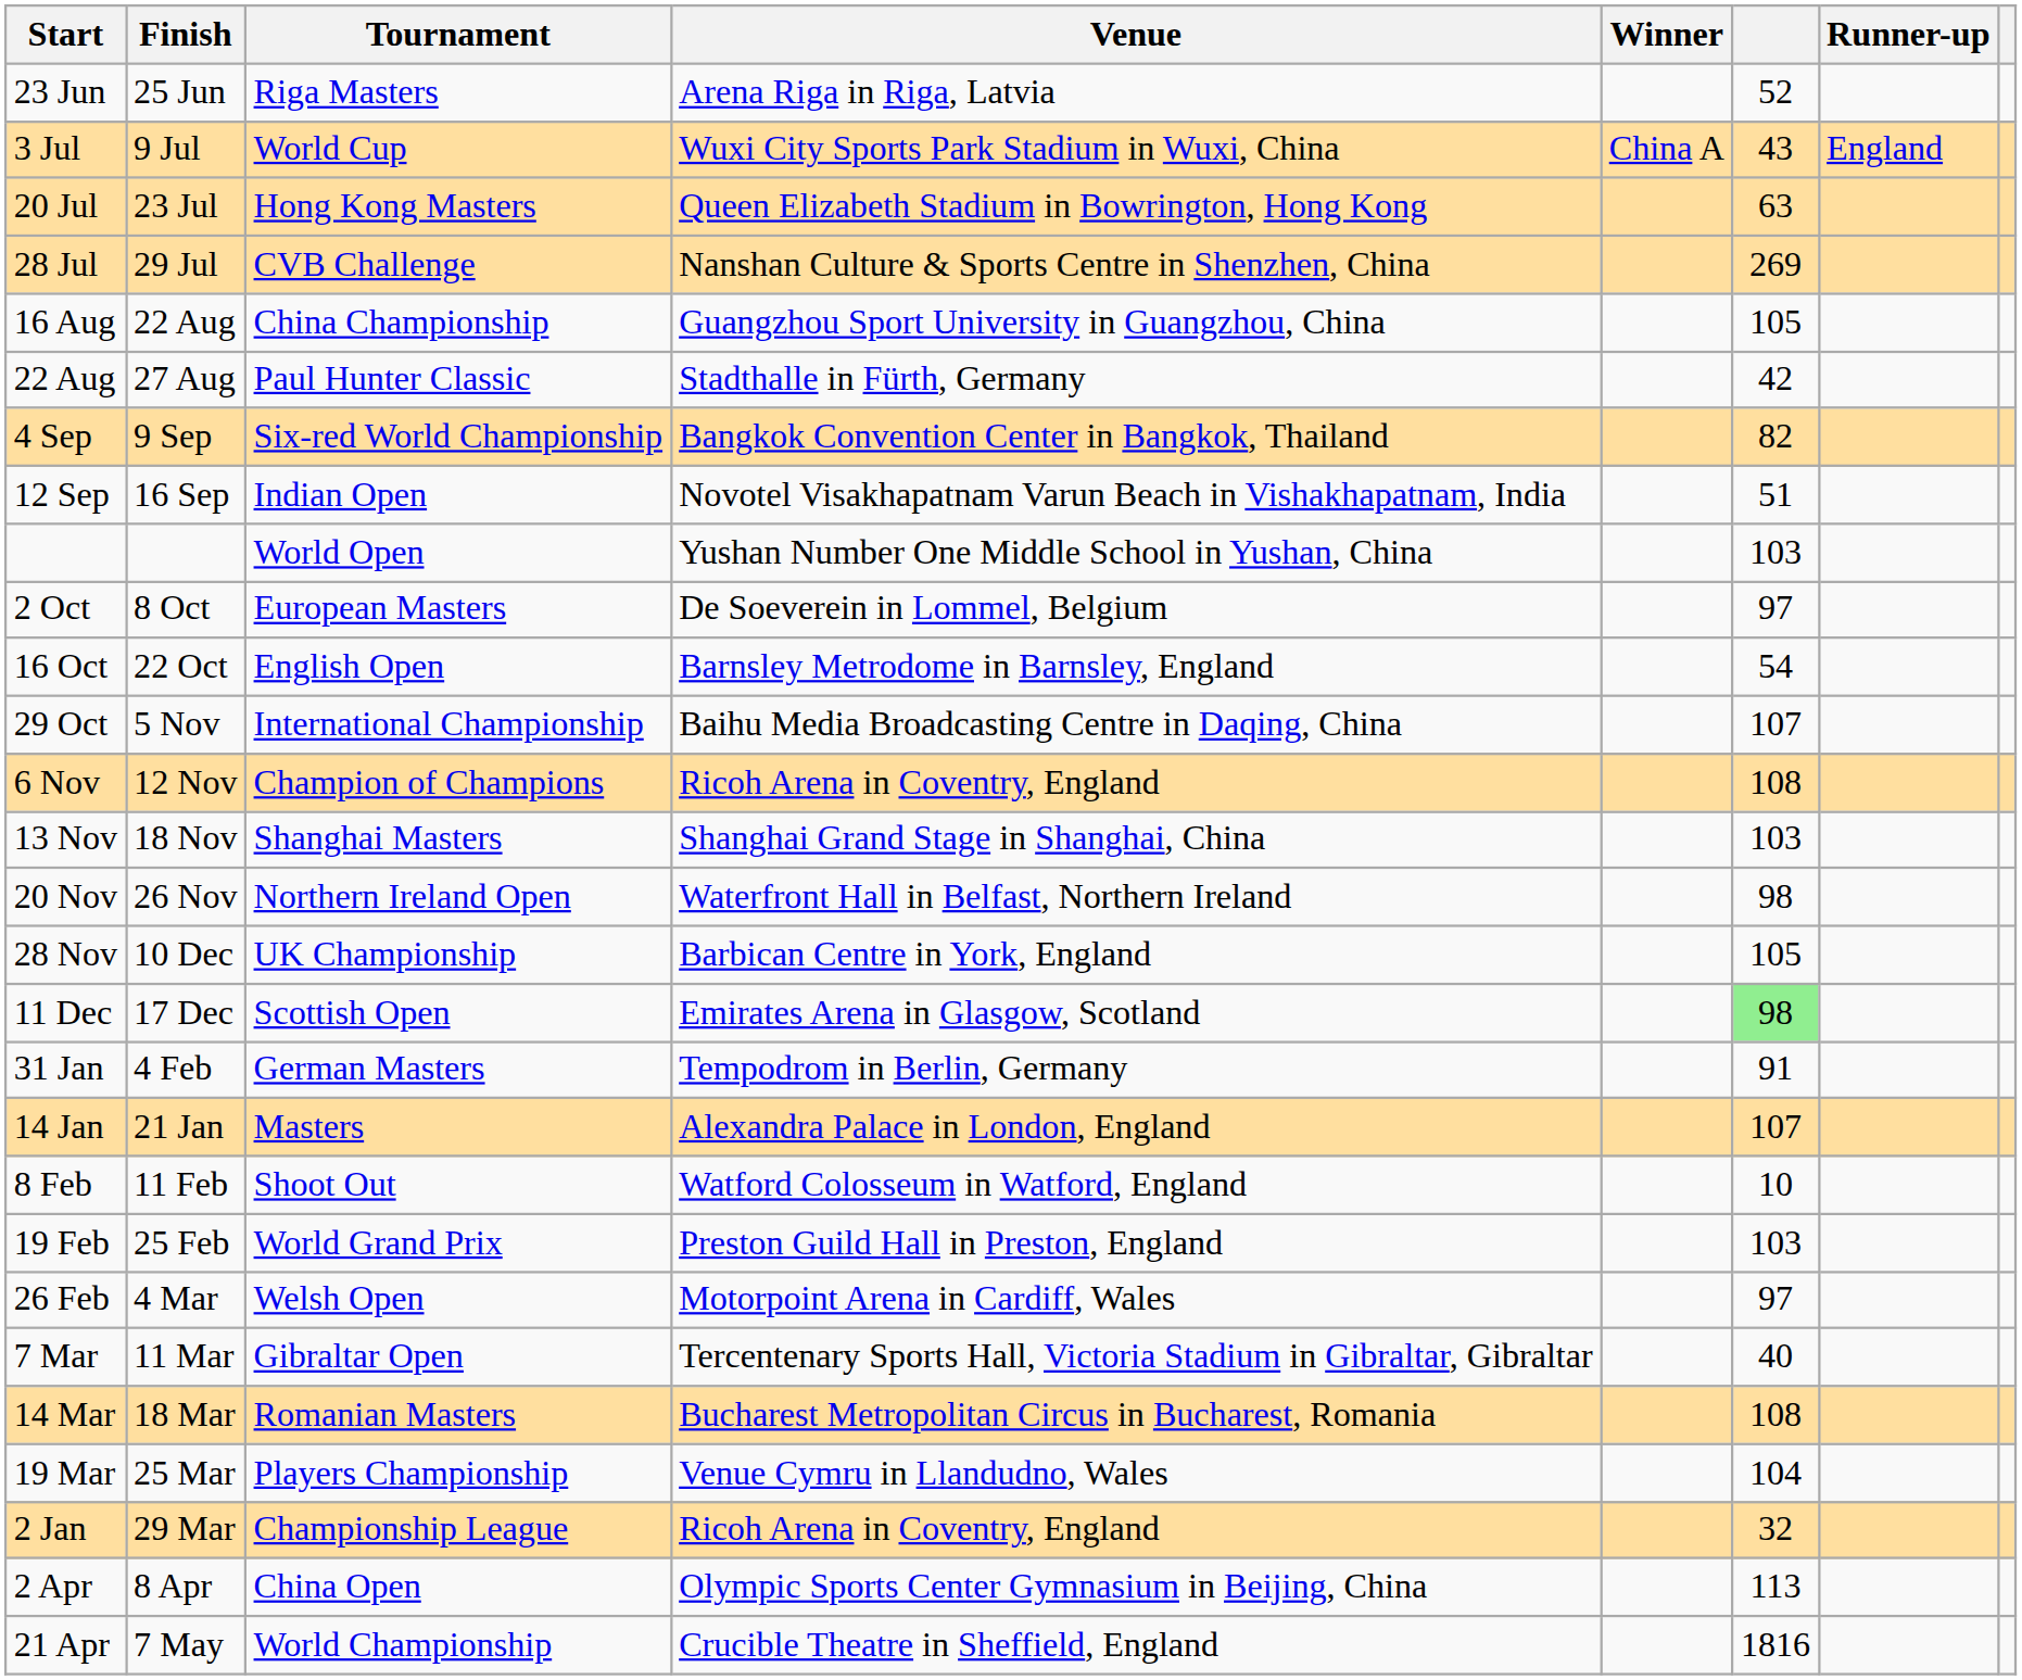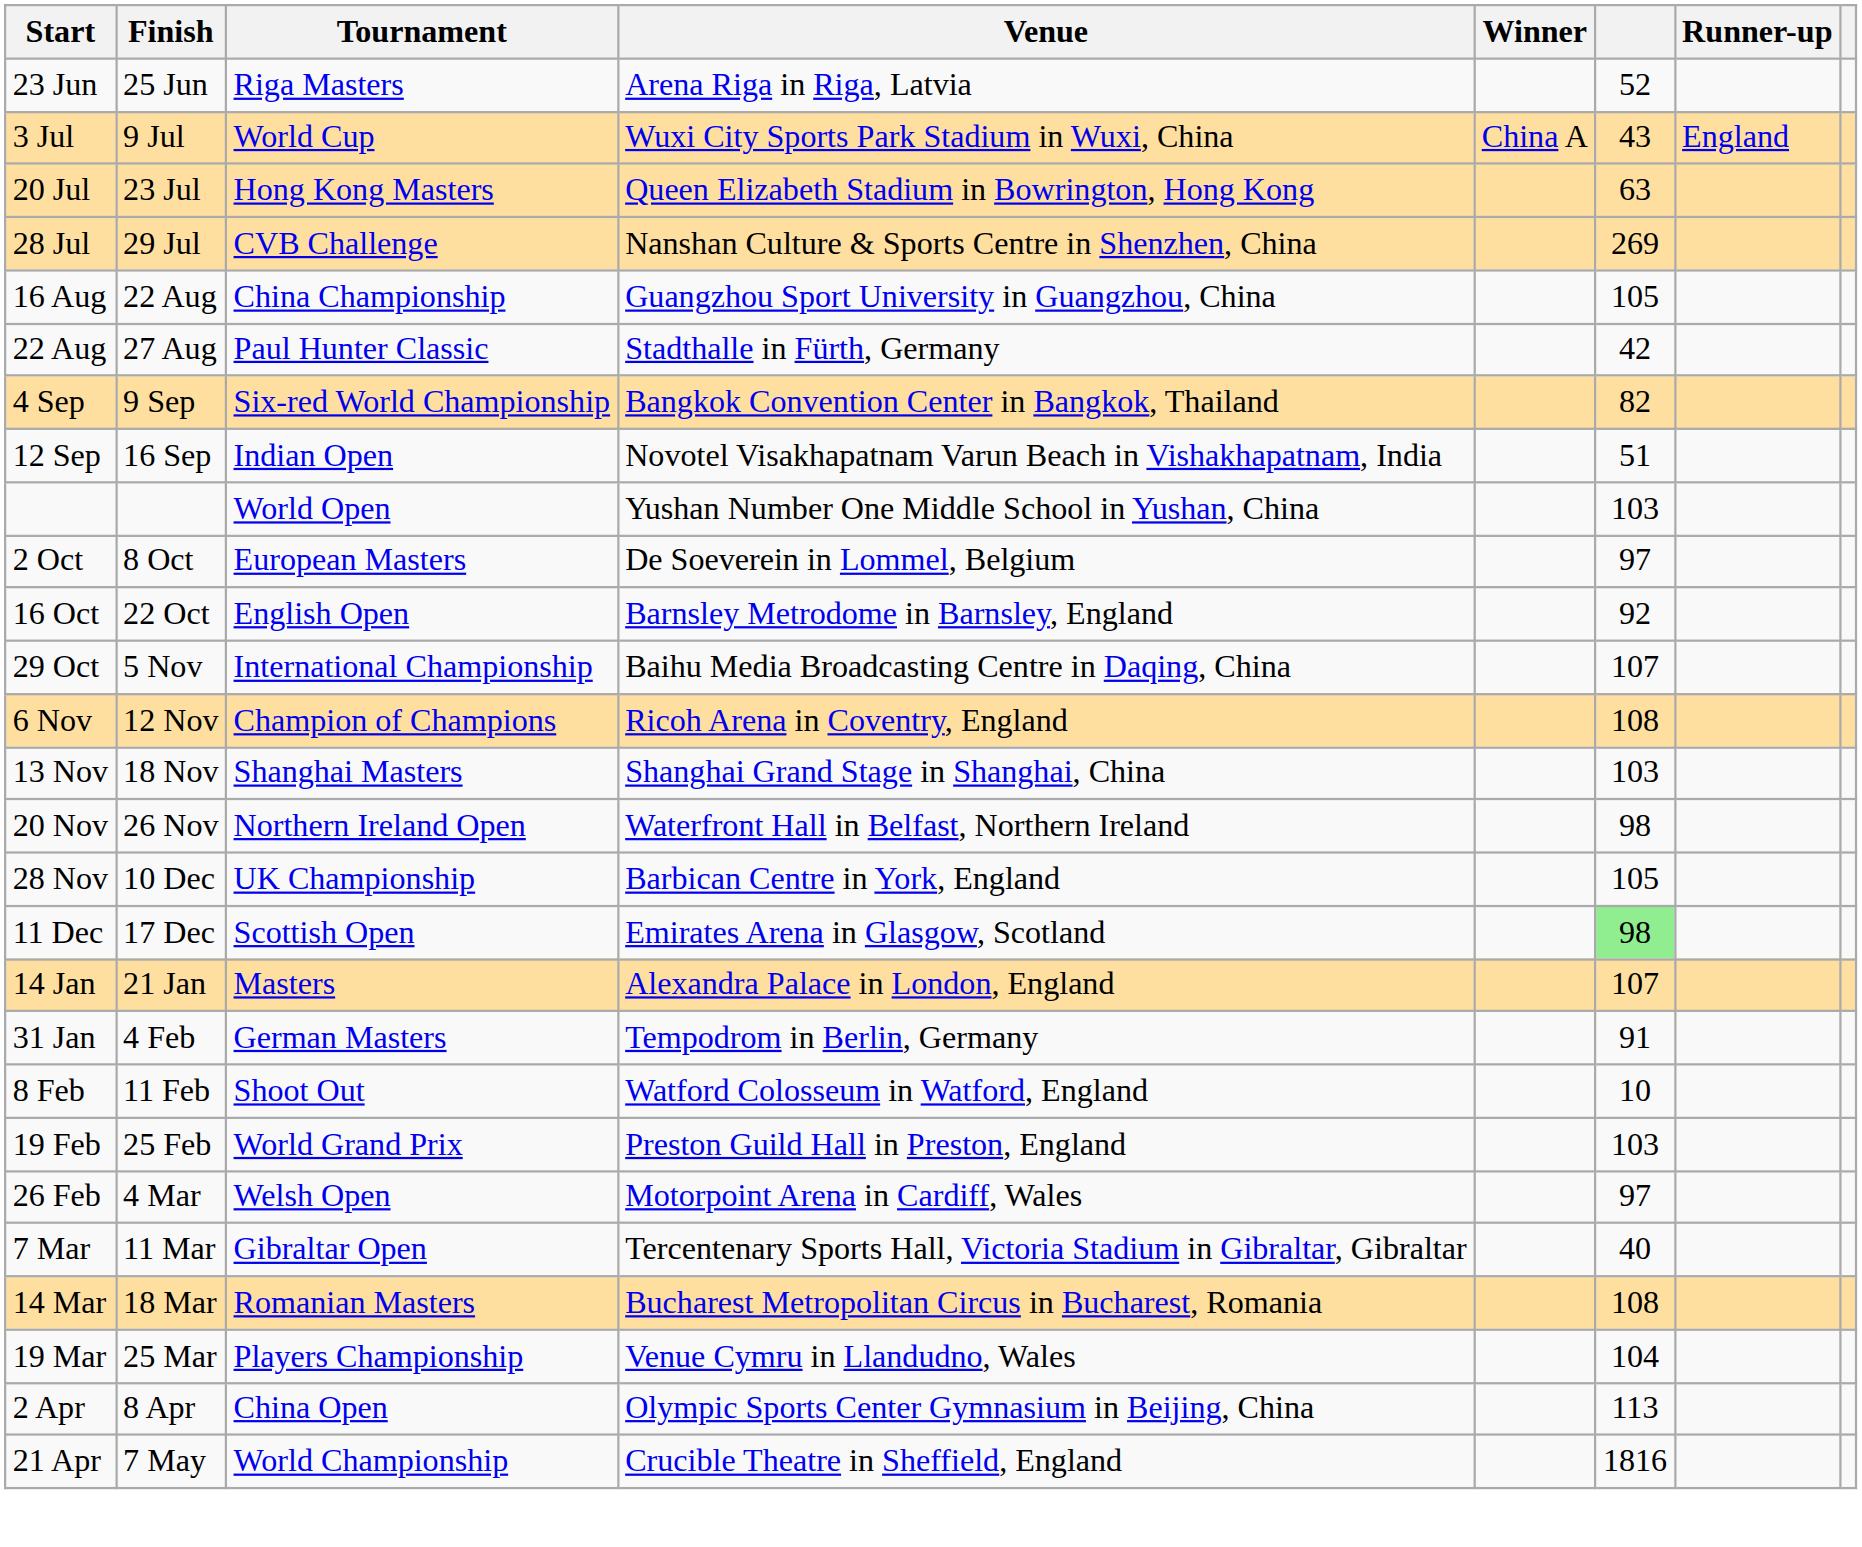16 Oct | column 6: 54 -> 92
rows swapped: 14 Jan <-> 31 Jan
- row: 2 Jan | 29 Mar | Championship League | Ricoh Arena in Coventry, England | 32
